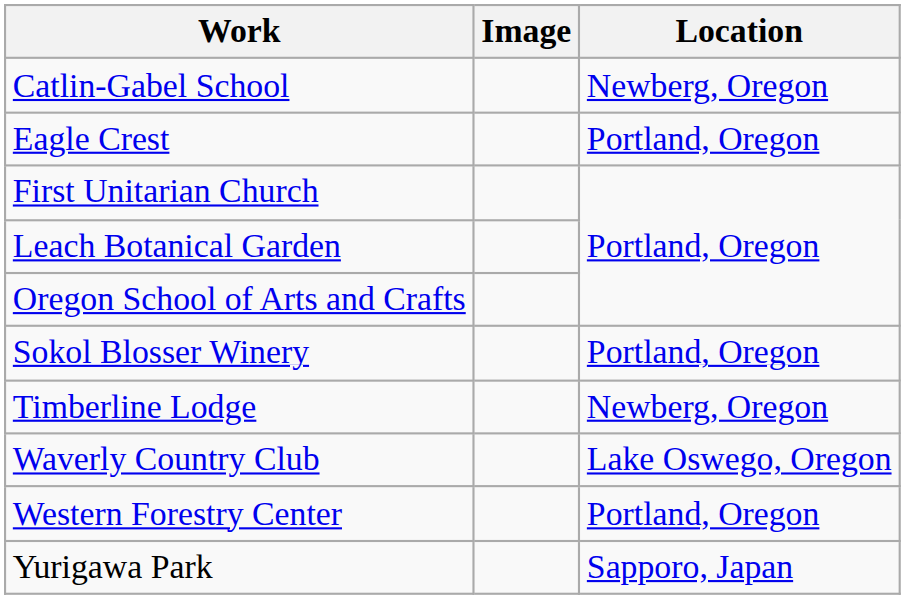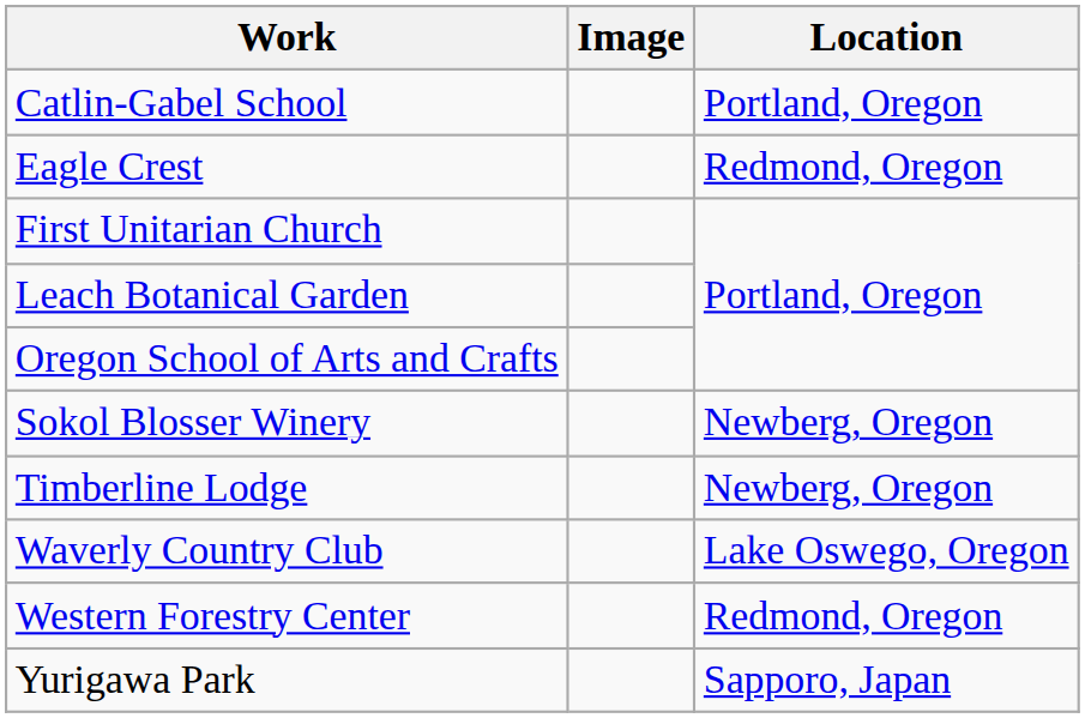Catlin-Gabel School | Location: Newberg, Oregon -> Portland, Oregon
Eagle Crest | Location: Portland, Oregon -> Redmond, Oregon
Sokol Blosser Winery | Location: Portland, Oregon -> Newberg, Oregon
Western Forestry Center | Location: Portland, Oregon -> Redmond, Oregon
